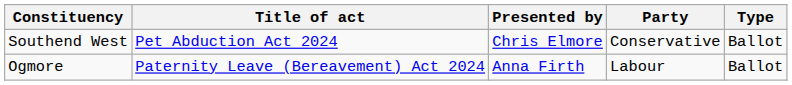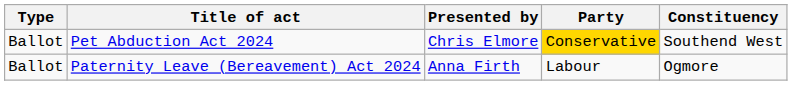columns swapped: Type <-> Constituency
Pet Abduction Act 2024 | Party: no background -> gold background
